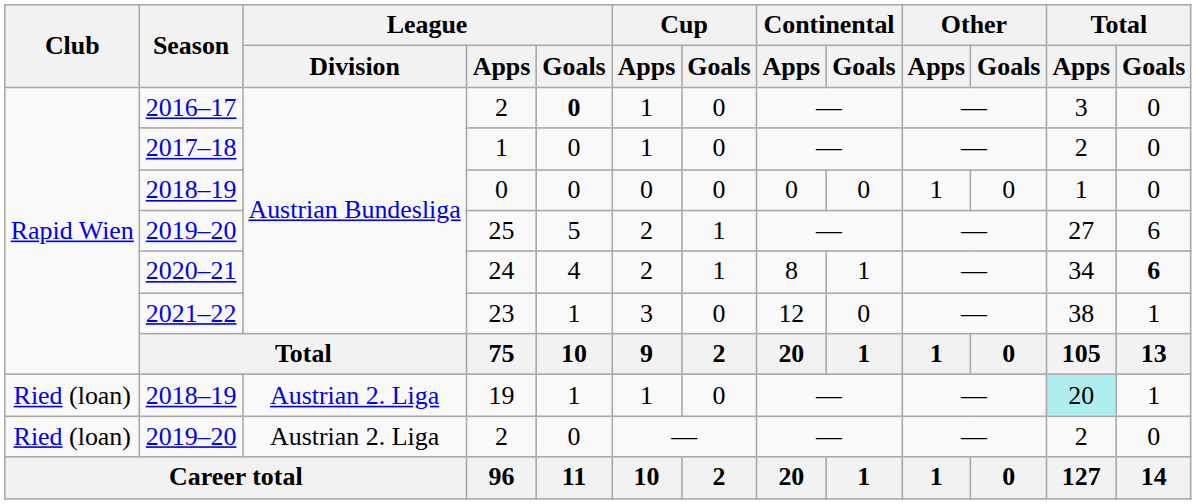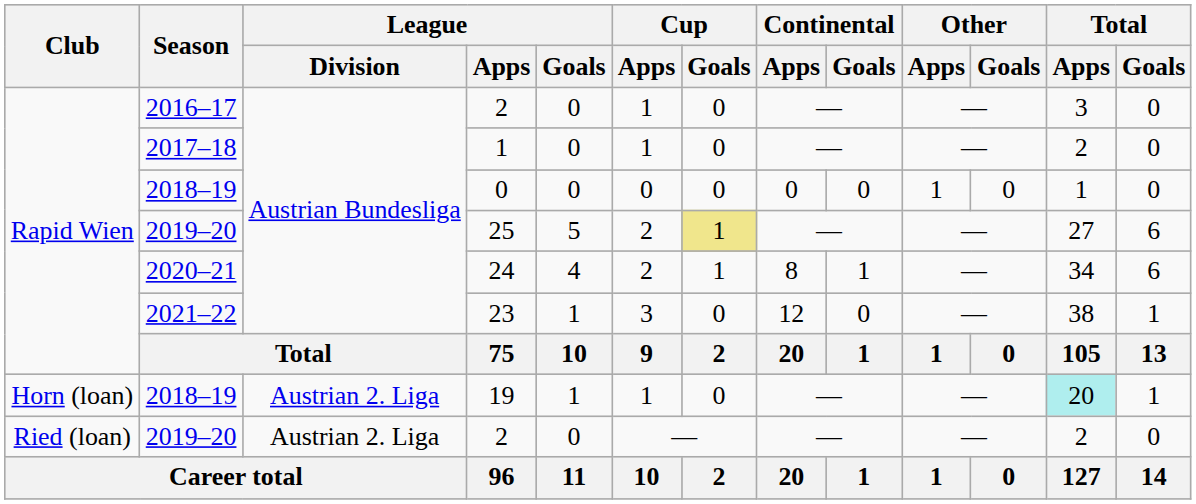2016–17 / 2 | League / Goals: bold -> normal
25 | Cup / Goals: no background -> khaki background
24 | Total / Goals: bold -> normal
19 | Club: Ried (loan) -> Horn (loan)
